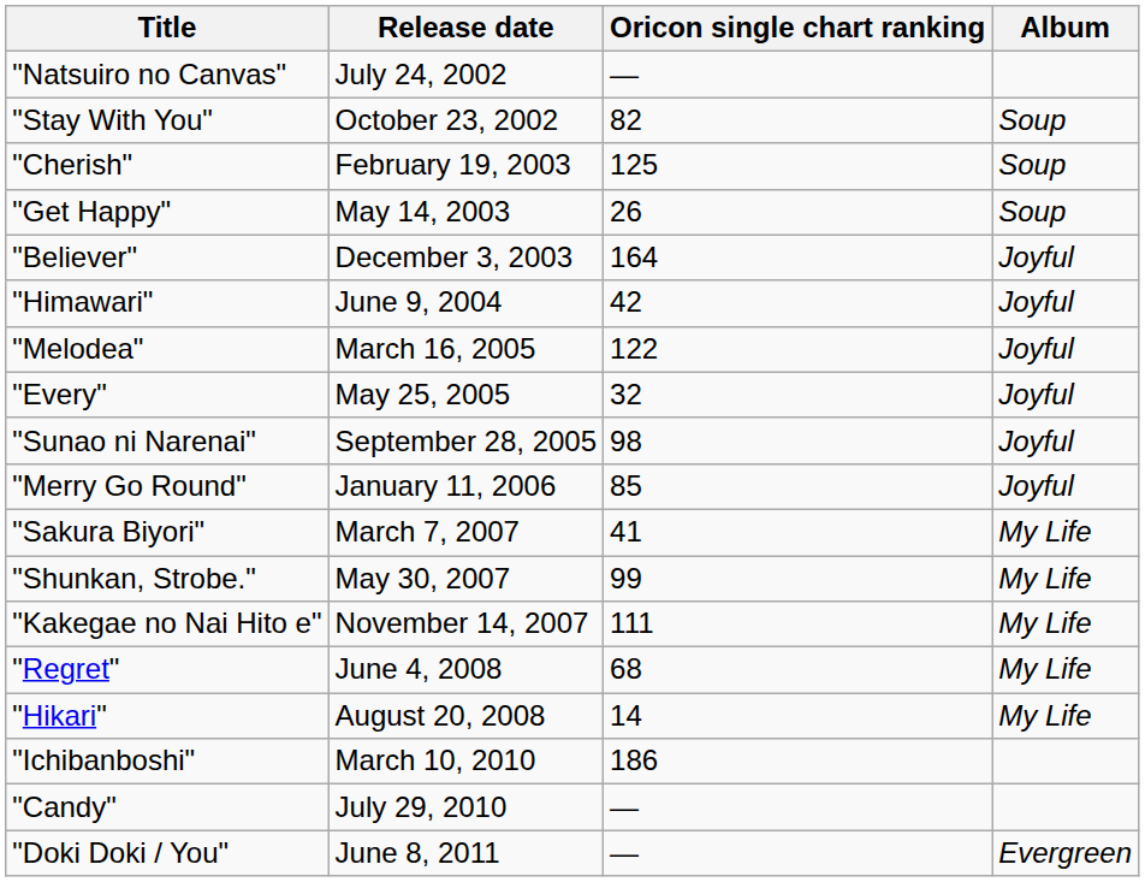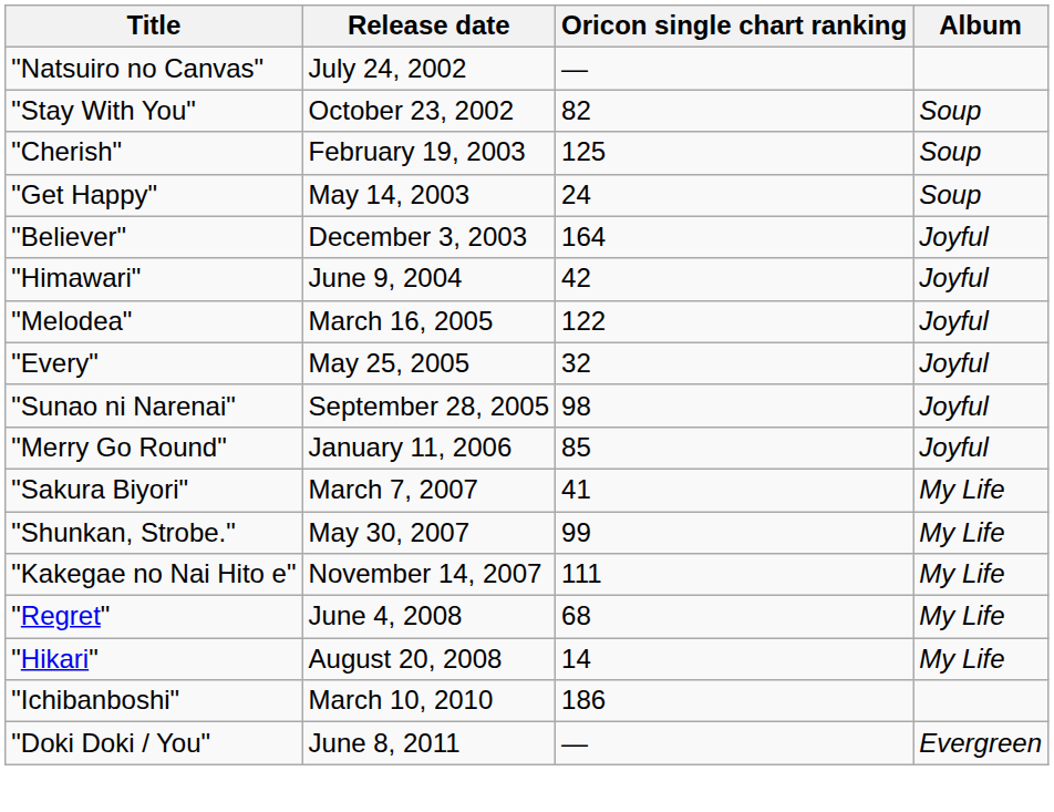"Get Happy" | Oricon single chart ranking: 26 -> 24
- row: "Candy" | July 29, 2010 | —
